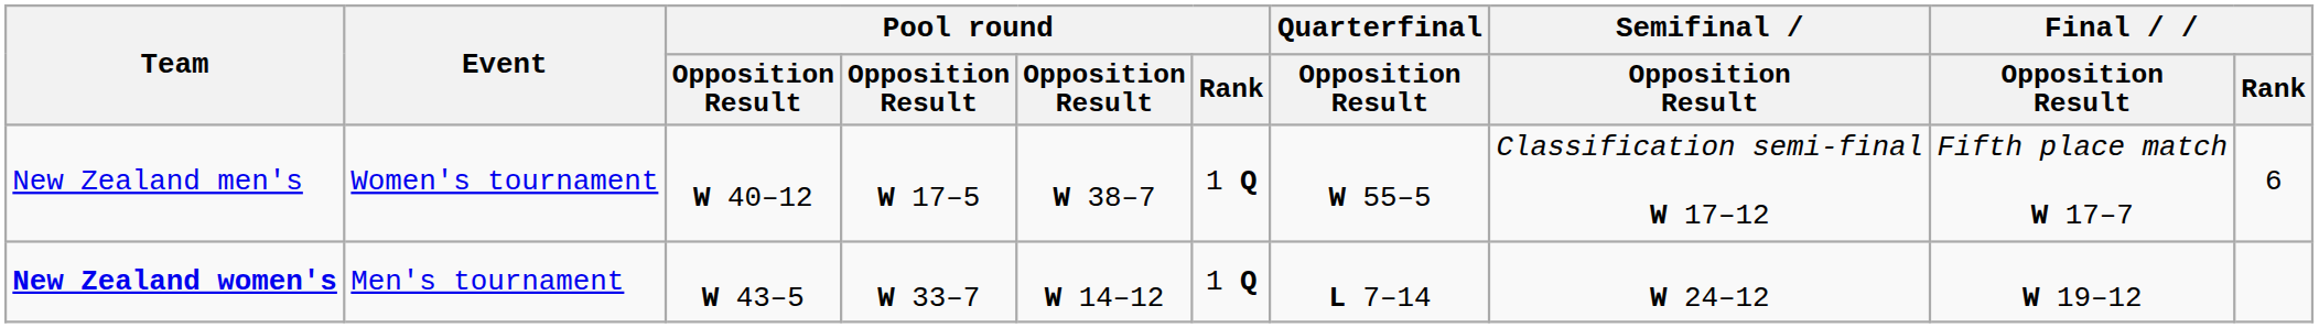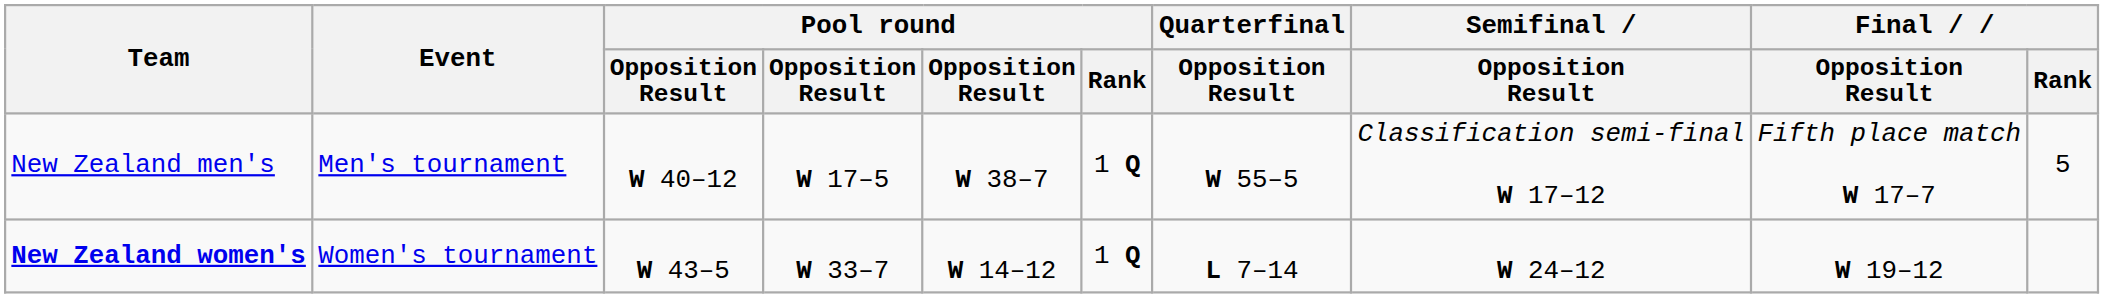New Zealand men's | Event: Women's tournament -> Men's tournament
New Zealand men's | Final / Rank: 6 -> 5
New Zealand women's | Event: Men's tournament -> Women's tournament
